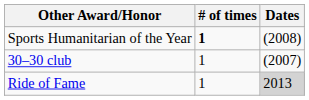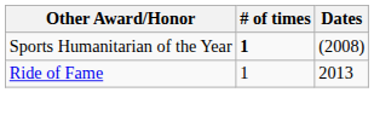- row: 30–30 club | 1 | (2007)
Ride of Fame | Dates: lightgrey background -> no background
